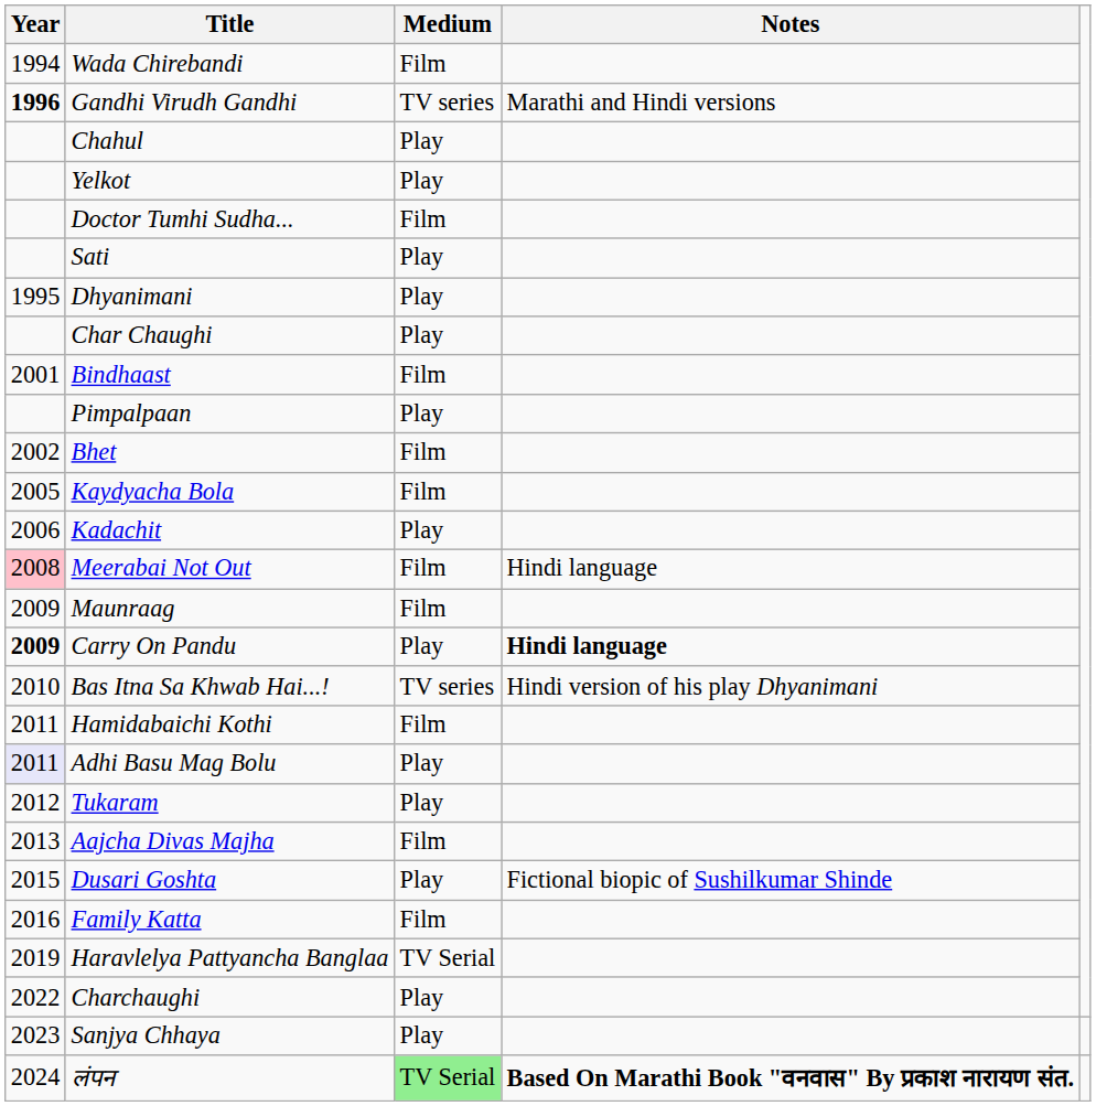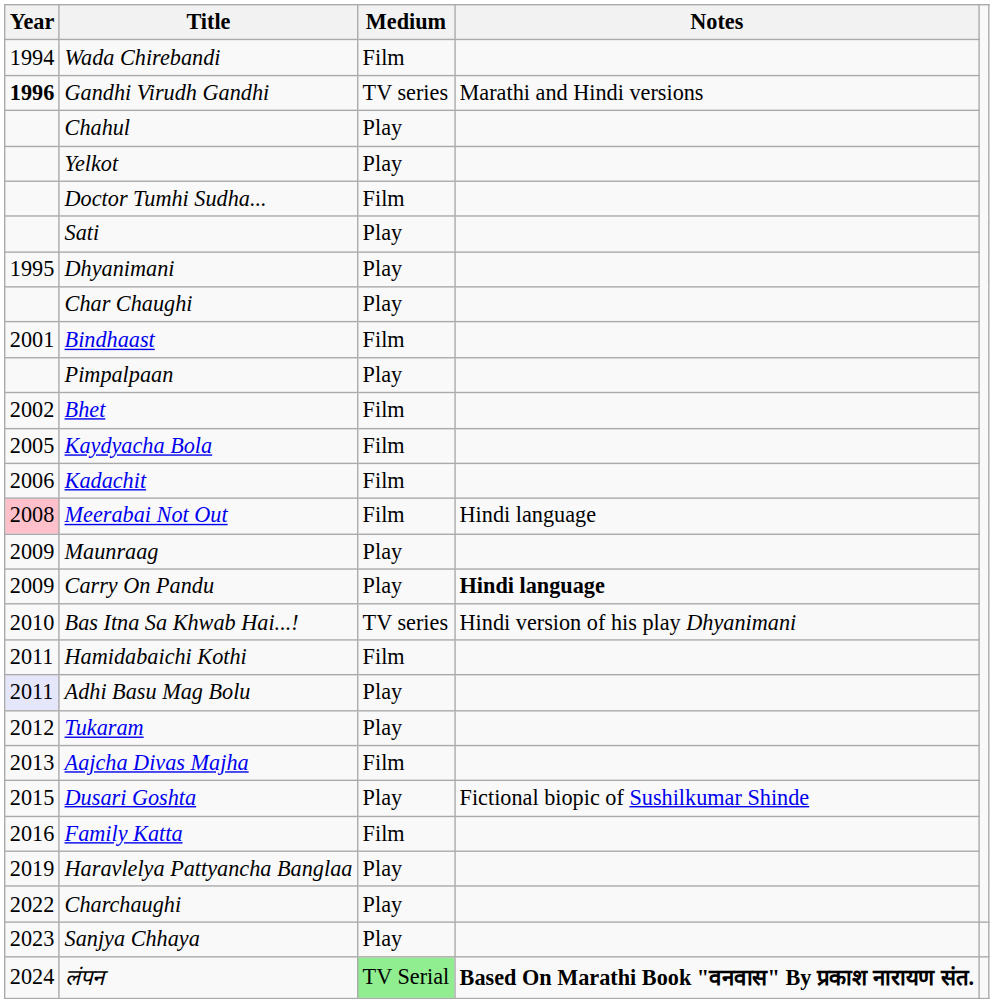Kadachit | Medium: Play -> Film
Maunraag | Medium: Film -> Play
Carry On Pandu | Year: bold -> normal
Haravlelya Pattyancha Banglaa | Medium: TV Serial -> Play
